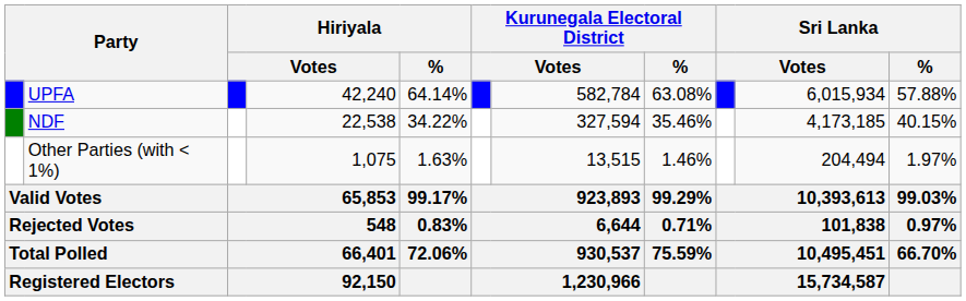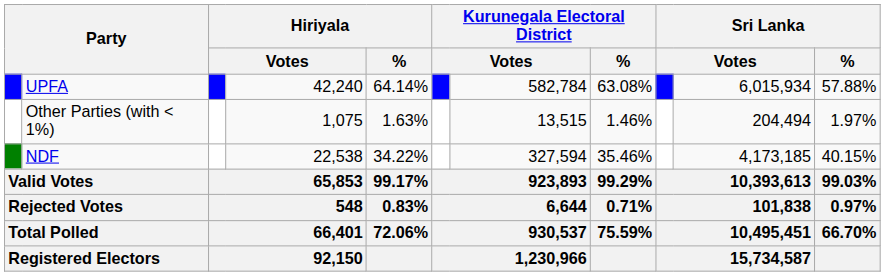rows swapped: NDF <-> Other Parties (with < 1%)
